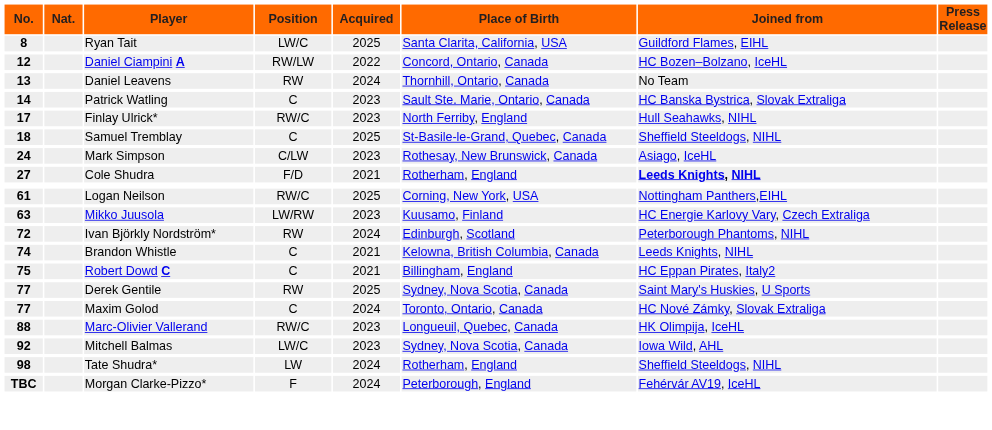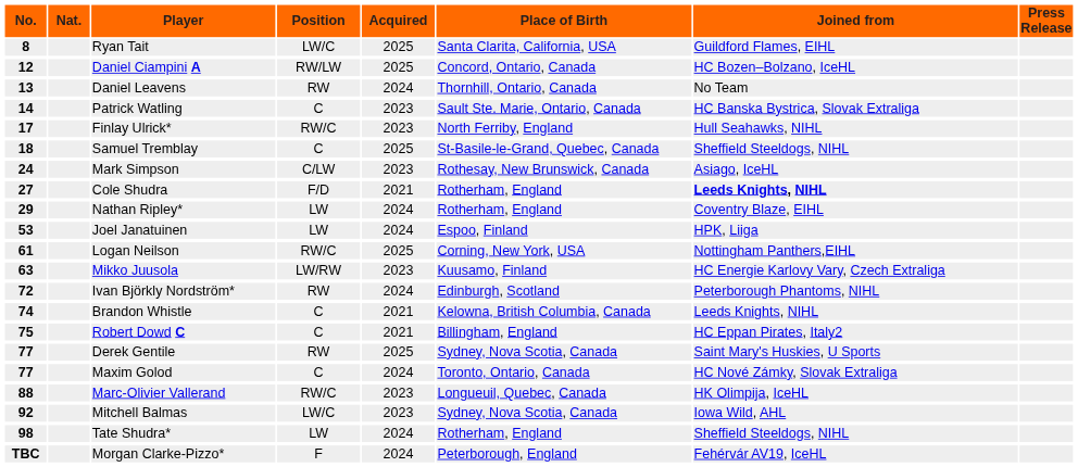Daniel Ciampini A | Acquired: 2022 -> 2025
+ row: 29 | Nathan Ripley* | LW | 2024 | Rotherham, England | Coventry Blaze, EIHL
+ row: 53 | Joel Janatuinen | LW | 2024 | Espoo, Finland | HPK, Liiga
